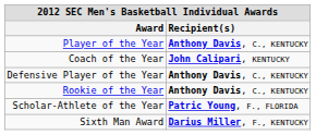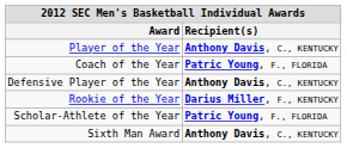Coach of the Year | Recipient(s): John Calipari, KENTUCKY -> Patric Young, F., FLORIDA
Rookie of the Year | Recipient(s): Anthony Davis, C., KENTUCKY -> Darius Miller, F., KENTUCKY
Sixth Man Award | Recipient(s): Darius Miller, F., KENTUCKY -> Anthony Davis, C., KENTUCKY
